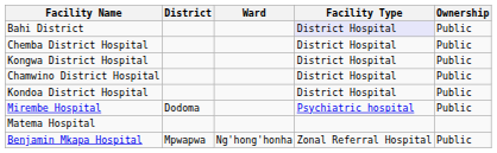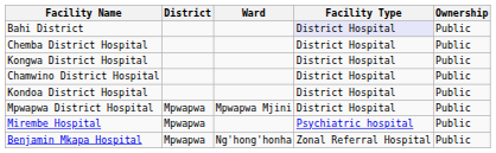+ row: Mpwapwa District Hospital | Mpwapwa | Mpwapwa Mjini | District Hospital | Public
Mirembe Hospital | District: Dodoma -> Mpwapwa
- row: Matema Hospital
